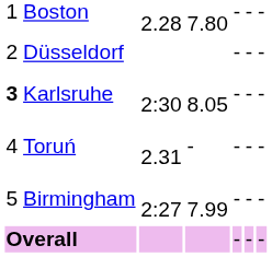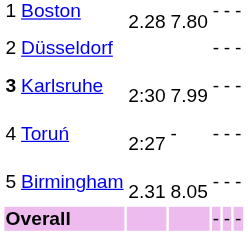Karlsruhe | column 4: 8.05 -> 7.99
Toruń | column 3: 2.31 -> 2:27
Birmingham | column 3: 2:27 -> 2.31
Birmingham | column 4: 7.99 -> 8.05
